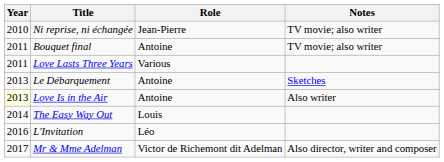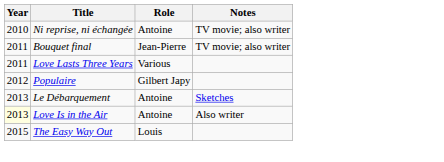Ni reprise, ni échangée | Role: Jean-Pierre -> Antoine
Bouquet final | Role: Antoine -> Jean-Pierre
+ row: 2012 | Populaire | Gilbert Japy
The Easy Way Out | Year: 2014 -> 2015
- row: 2016 | L'Invitation | Léo
- row: 2017 | Mr & Mme Adelman | Victor de Richemont dit Adelman | Also director, writer and composer
